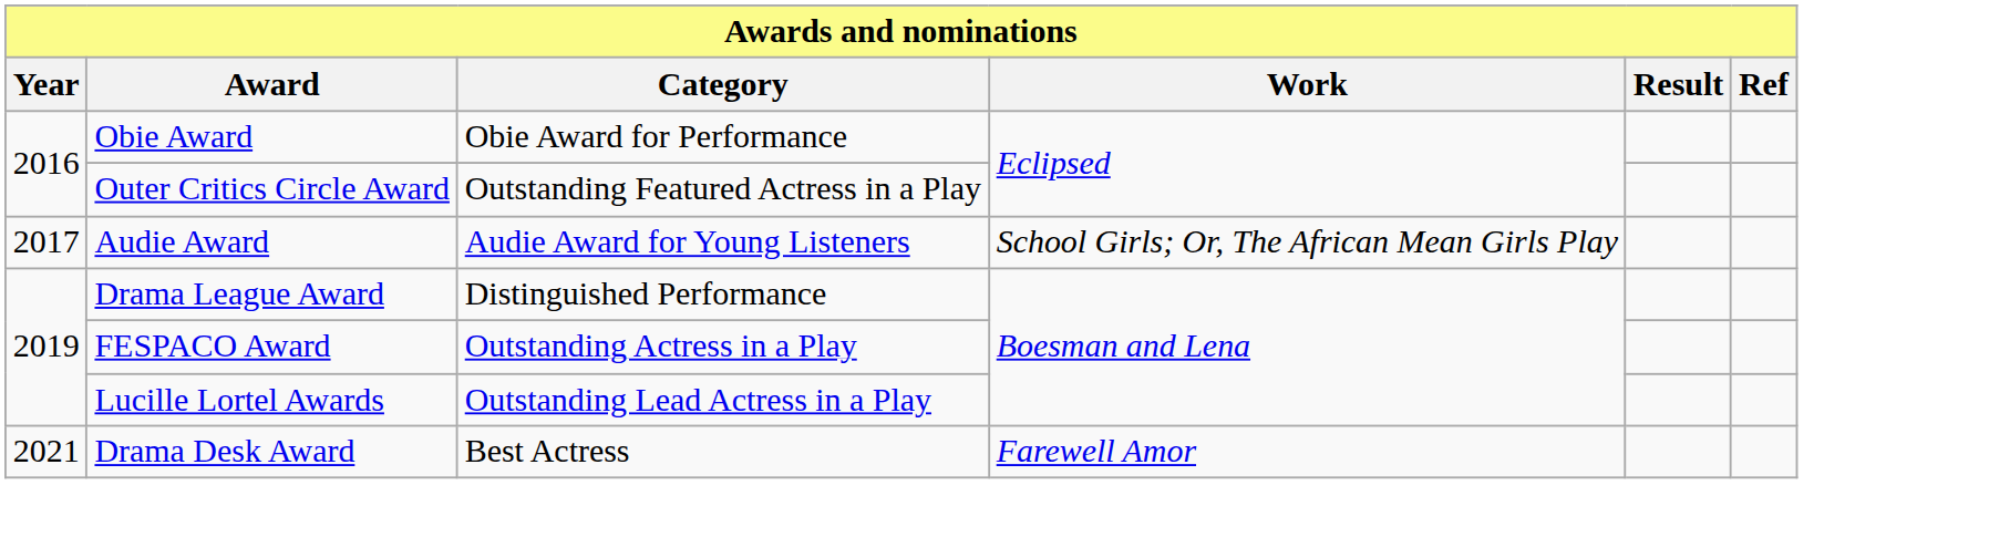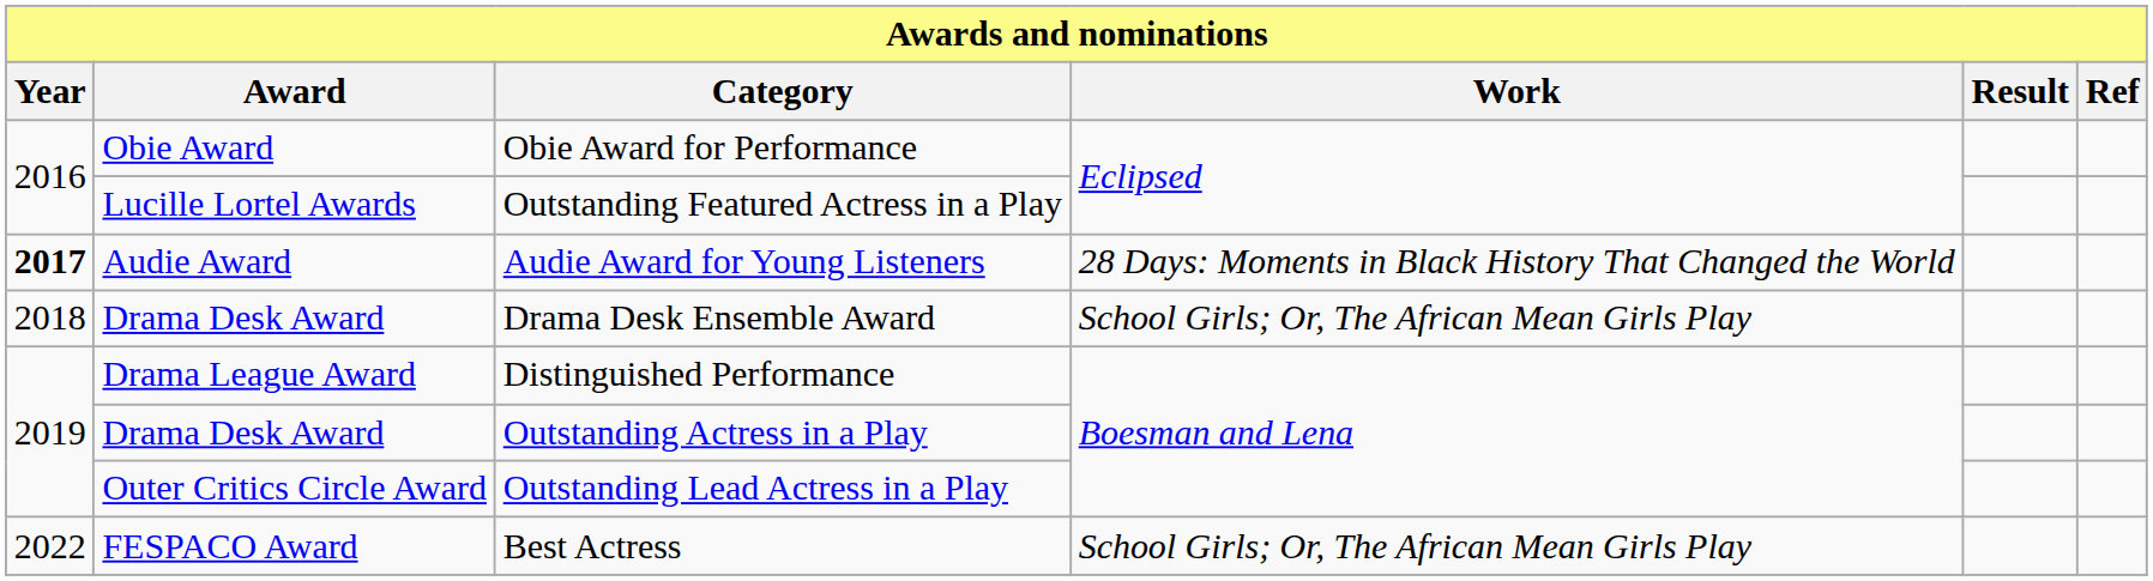Outstanding Featured Actress in a Play | Award: Outer Critics Circle Award -> Lucille Lortel Awards
Audie Award for Young Listeners | Year: normal -> bold
Audie Award for Young Listeners | Work: School Girls; Or, The African Mean Girls Play -> 28 Days: Moments in Black History That Changed the World
+ row: 2018 | Drama Desk Award | Drama Desk Ensemble Award | School Girls; Or, The African Mean Girls Play
Outstanding Actress in a Play | Award: FESPACO Award -> Drama Desk Award
Outstanding Lead Actress in a Play | Award: Lucille Lortel Awards -> Outer Critics Circle Award
Best Actress | Year: 2021 -> 2022
Best Actress | Award: Drama Desk Award -> FESPACO Award
Best Actress | Work: Farewell Amor -> School Girls; Or, The African Mean Girls Play
